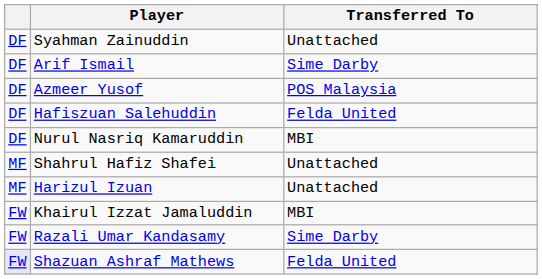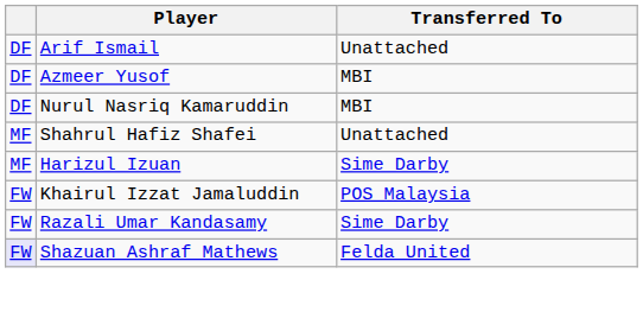- row: DF | Syahman Zainuddin | Unattached
Arif Ismail | Transferred To: Sime Darby -> Unattached
Azmeer Yusof | Transferred To: POS Malaysia -> MBI
- row: DF | Hafiszuan Salehuddin | Felda United
Harizul Izuan | Transferred To: Unattached -> Sime Darby
Khairul Izzat Jamaluddin | Transferred To: MBI -> POS Malaysia
